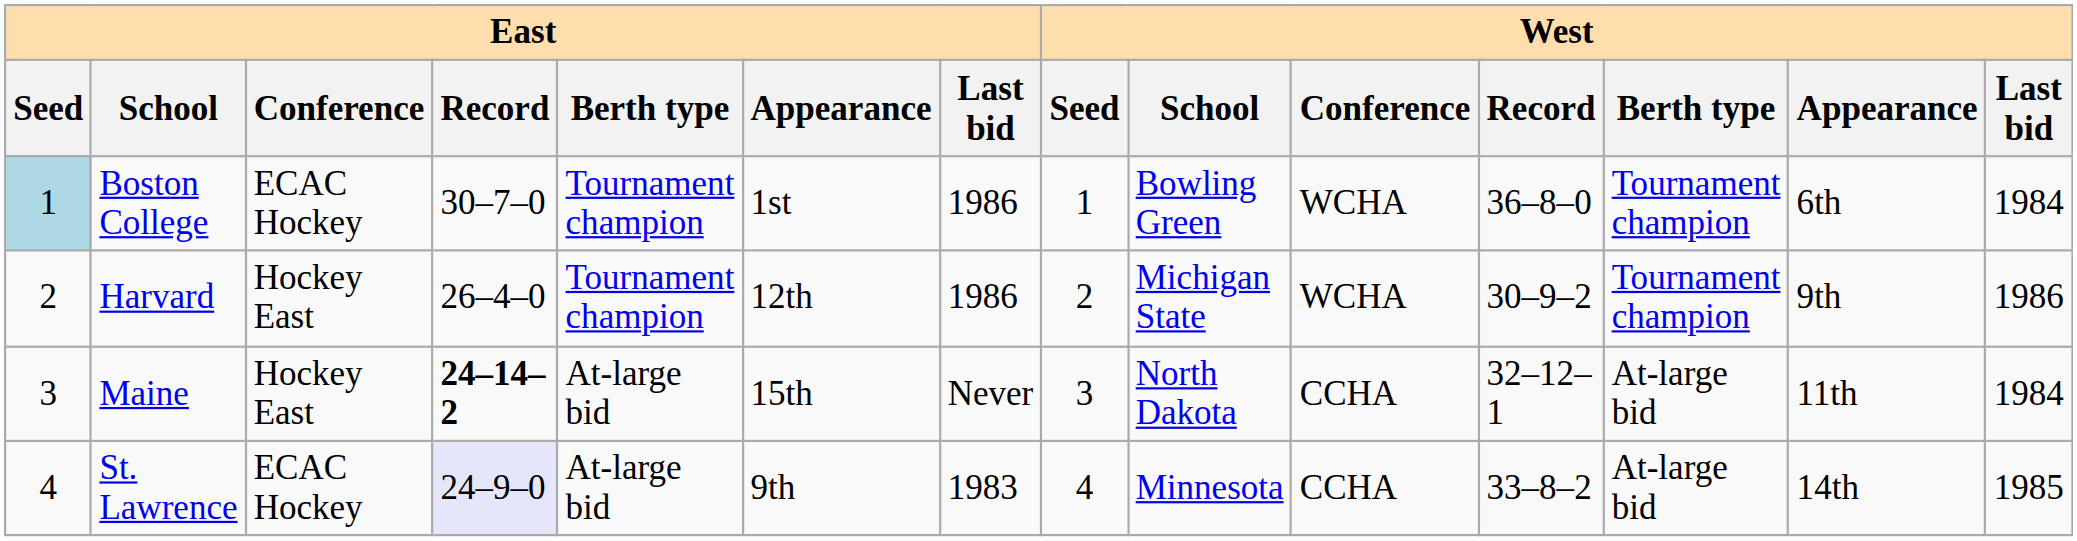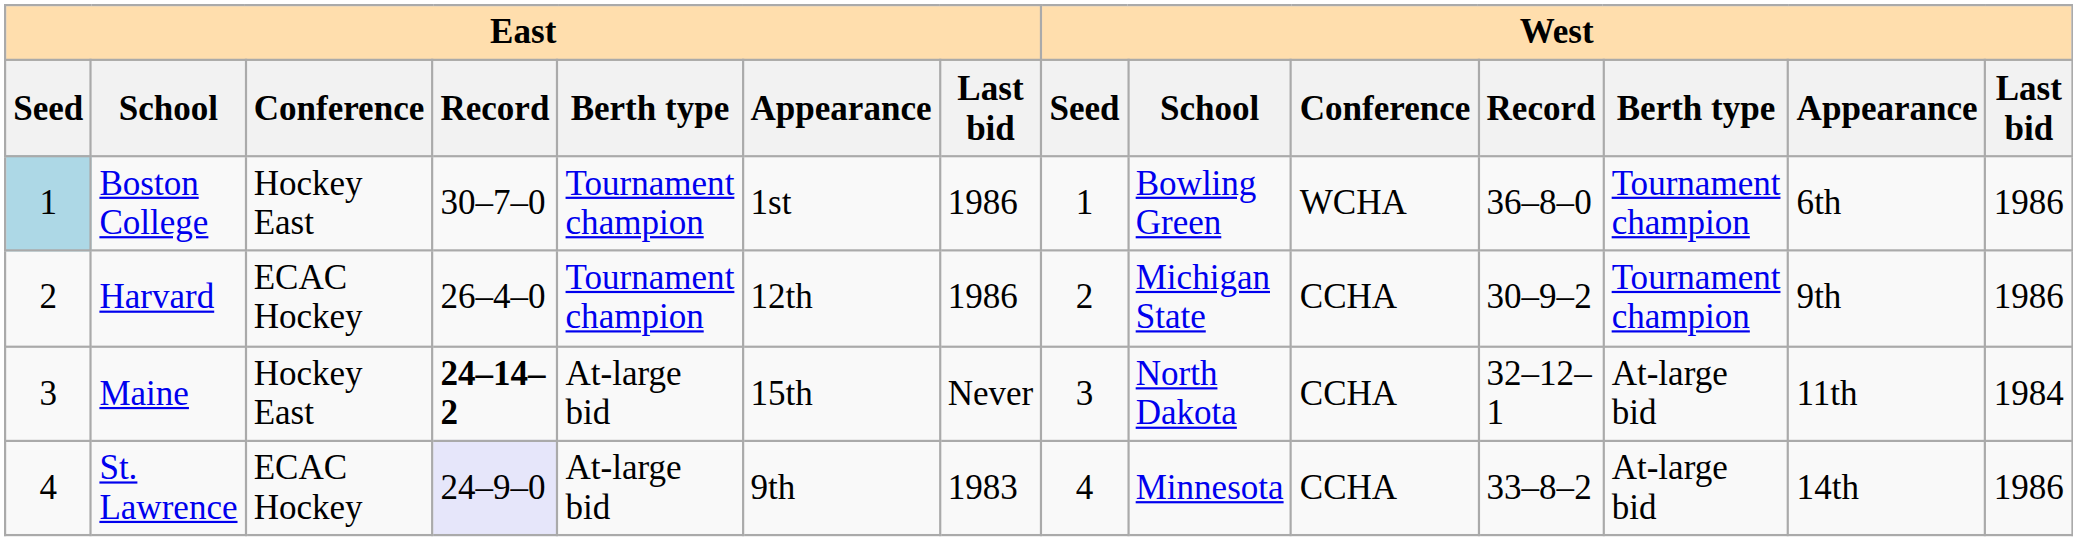Boston College | East / Conference: ECAC Hockey -> Hockey East
Boston College | West / Last bid: 1984 -> 1986
Harvard | East / Conference: Hockey East -> ECAC Hockey
Harvard | West / Conference: WCHA -> CCHA
St. Lawrence | West / Last bid: 1985 -> 1986
